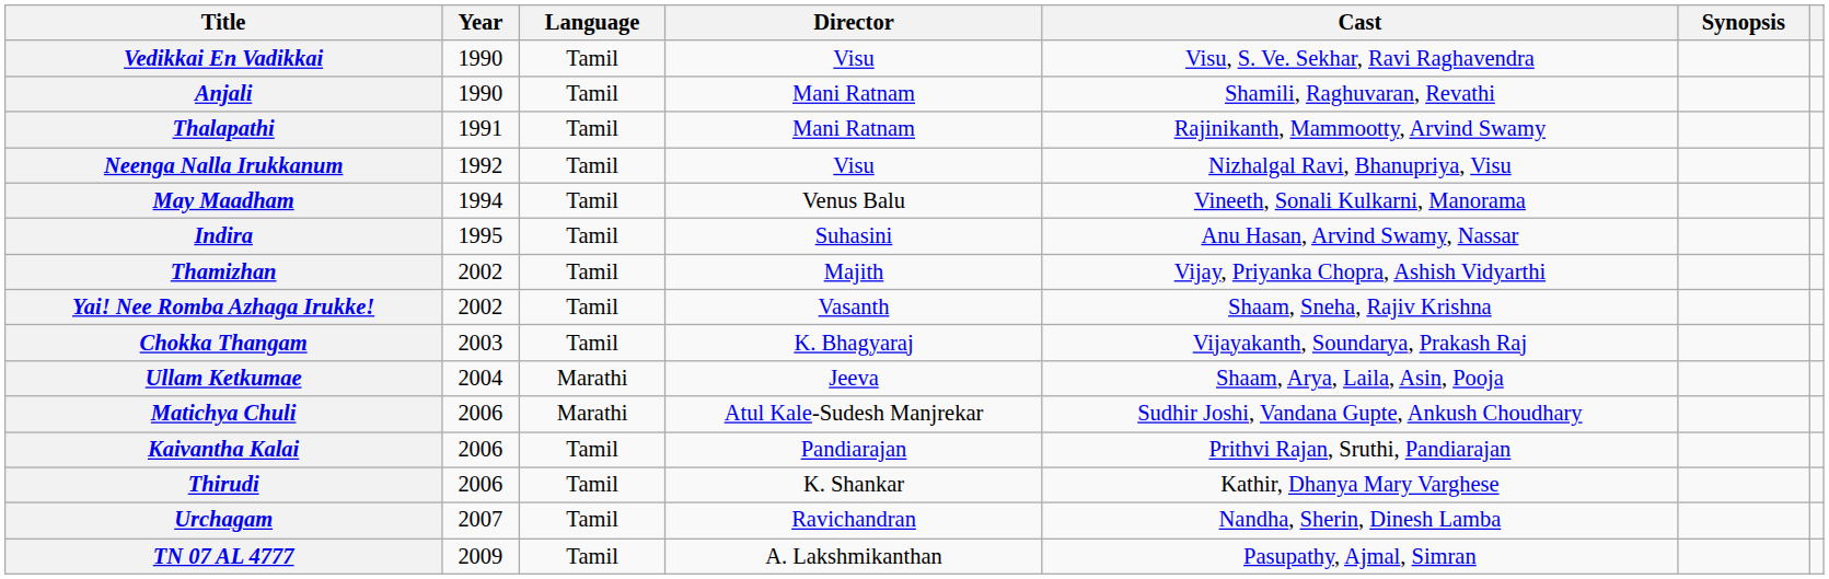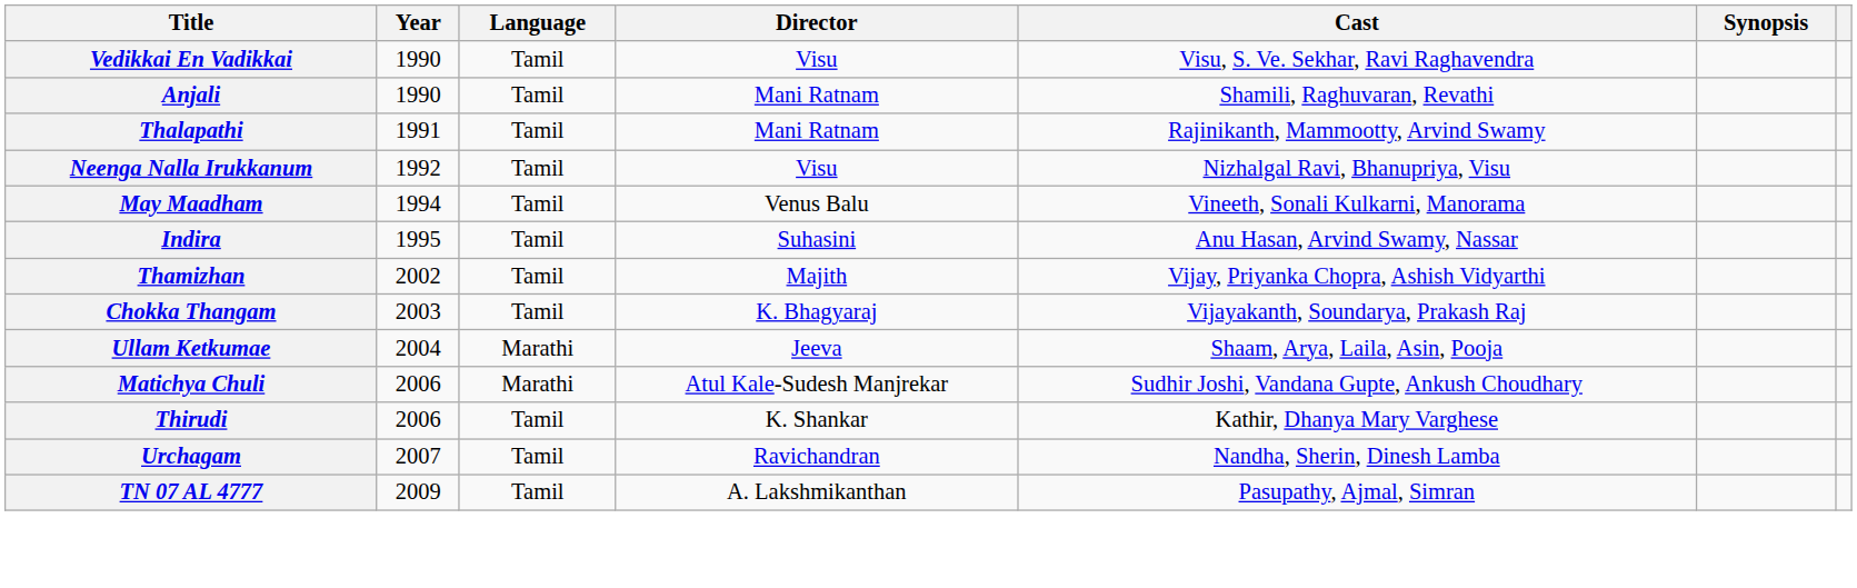- row: Yai! Nee Romba Azhaga Irukke! | 2002 | Tamil | Vasanth | Shaam, Sneha, Rajiv Krishna
- row: Kaivantha Kalai | 2006 | Tamil | Pandiarajan | Prithvi Rajan, Sruthi, Pandiarajan
